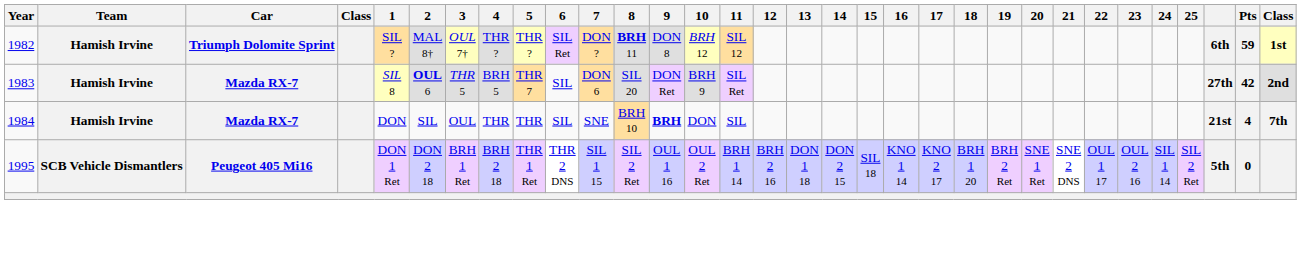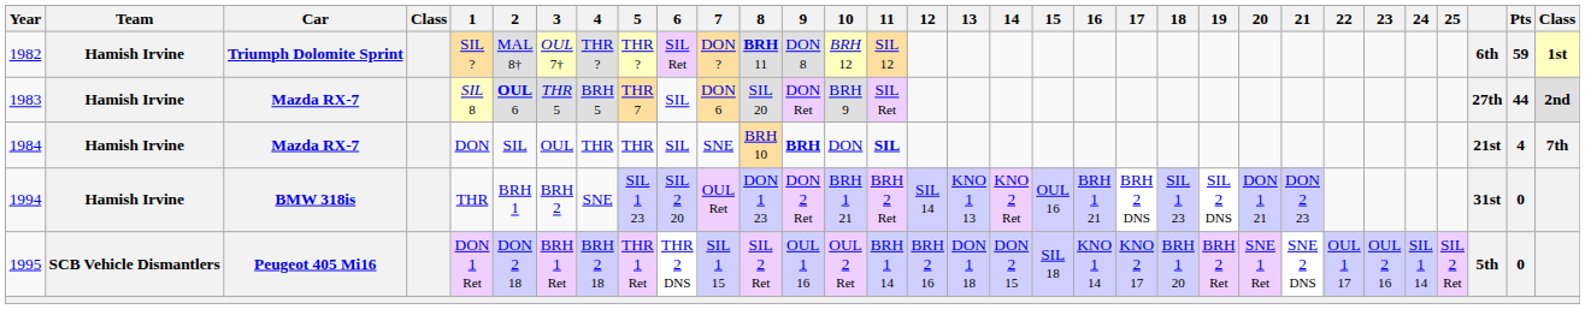1983 | Pts: 42 -> 44
1984 | 11: normal -> bold
+ row: 1994 | Hamish Irvine | BMW 318is | THR | BRH 1 | BRH 2 | SNE | SIL 1 23 | SIL 2 20 | OUL Ret | DON 1 23 | DON 2 Ret | BRH 1 21 | BRH 2 Ret | SIL 14 | KNO 1 13 | KNO 2 Ret | OUL 16 | BRH 1 21 | BRH 2 DNS | SIL 1 23 | SIL 2 DNS | DON 1 21 | DON 2 23 | 31st | 0
